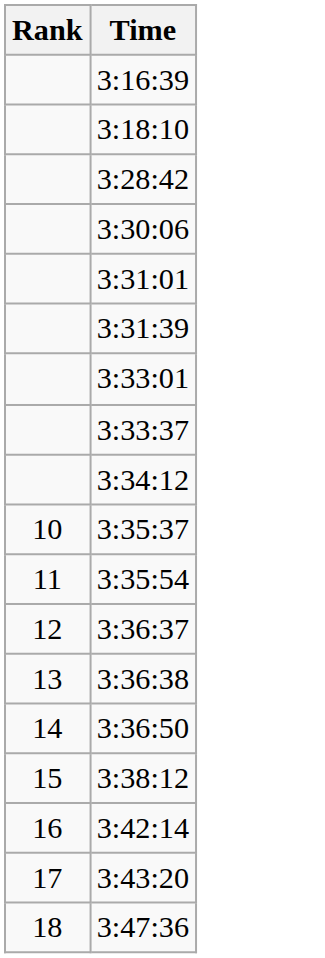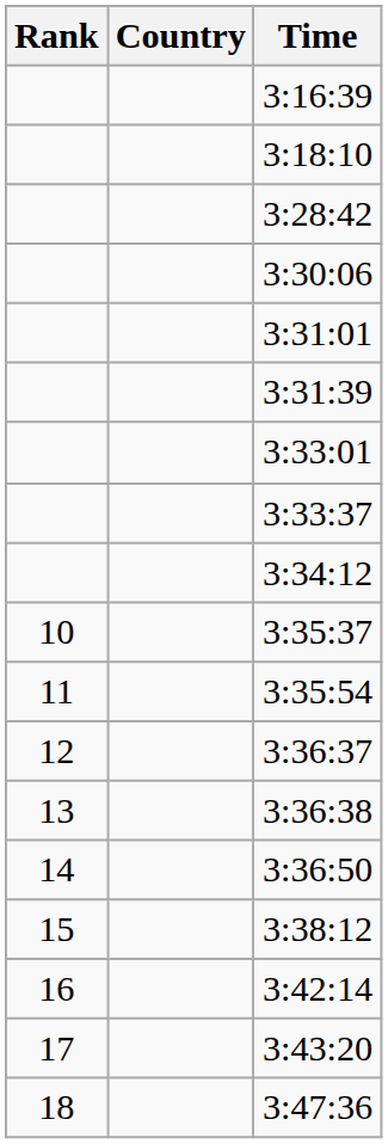+ column: Country
